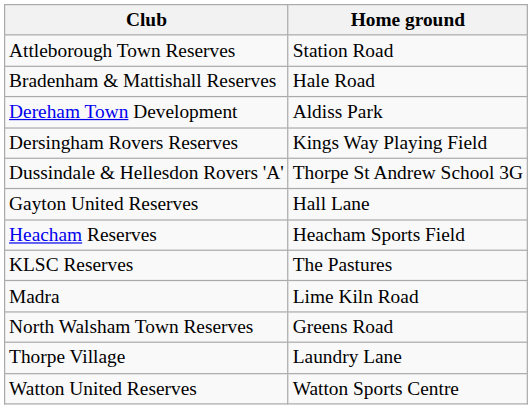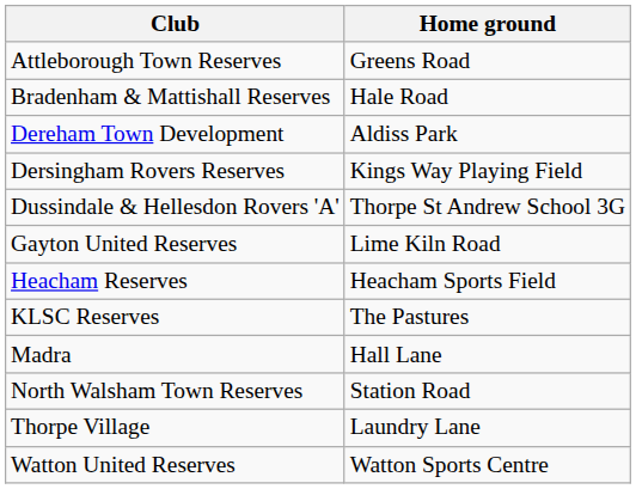Attleborough Town Reserves | Home ground: Station Road -> Greens Road
Gayton United Reserves | Home ground: Hall Lane -> Lime Kiln Road
Madra | Home ground: Lime Kiln Road -> Hall Lane
North Walsham Town Reserves | Home ground: Greens Road -> Station Road
